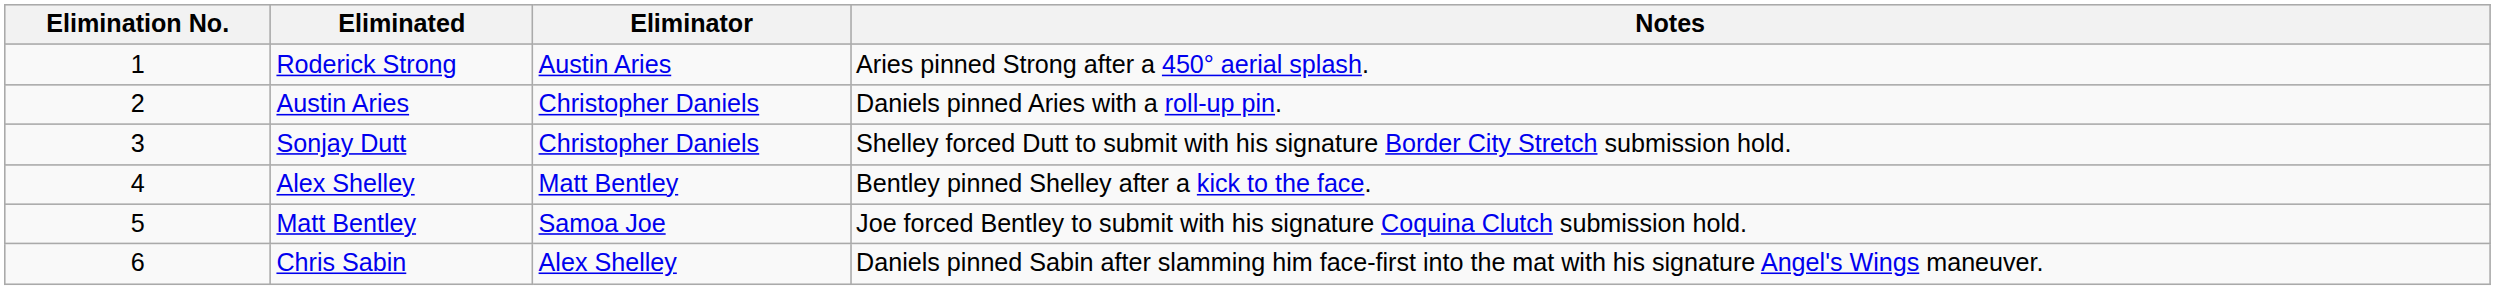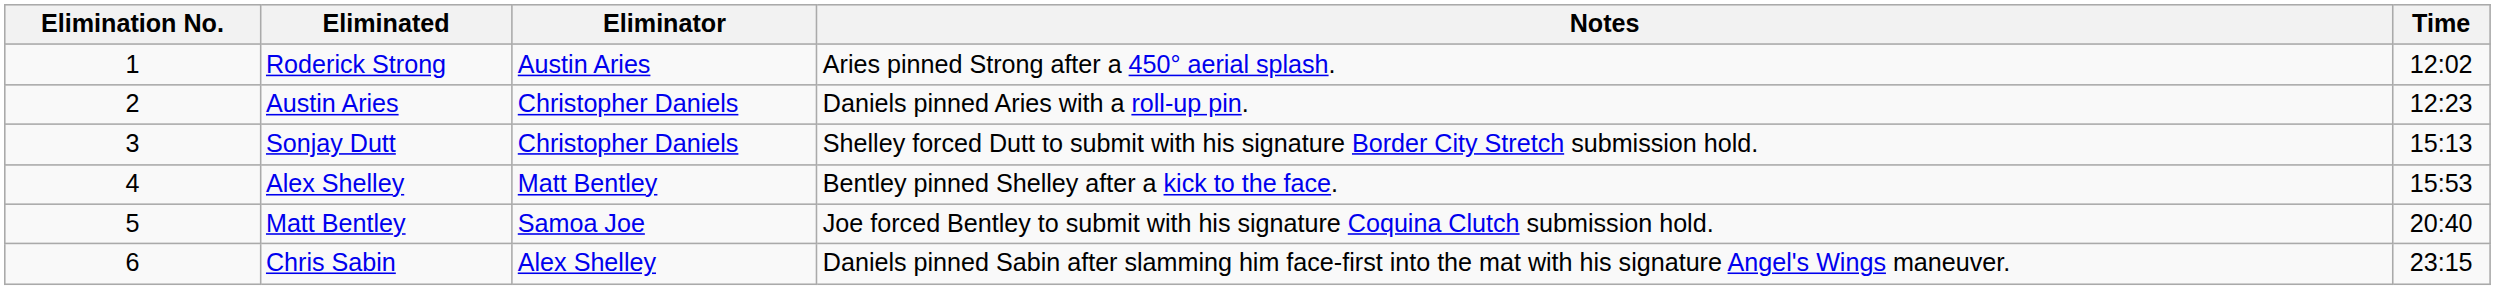+ column: Time | 12:02 | 12:23 | 15:13 | 15:53 | 20:40 | 23:15
